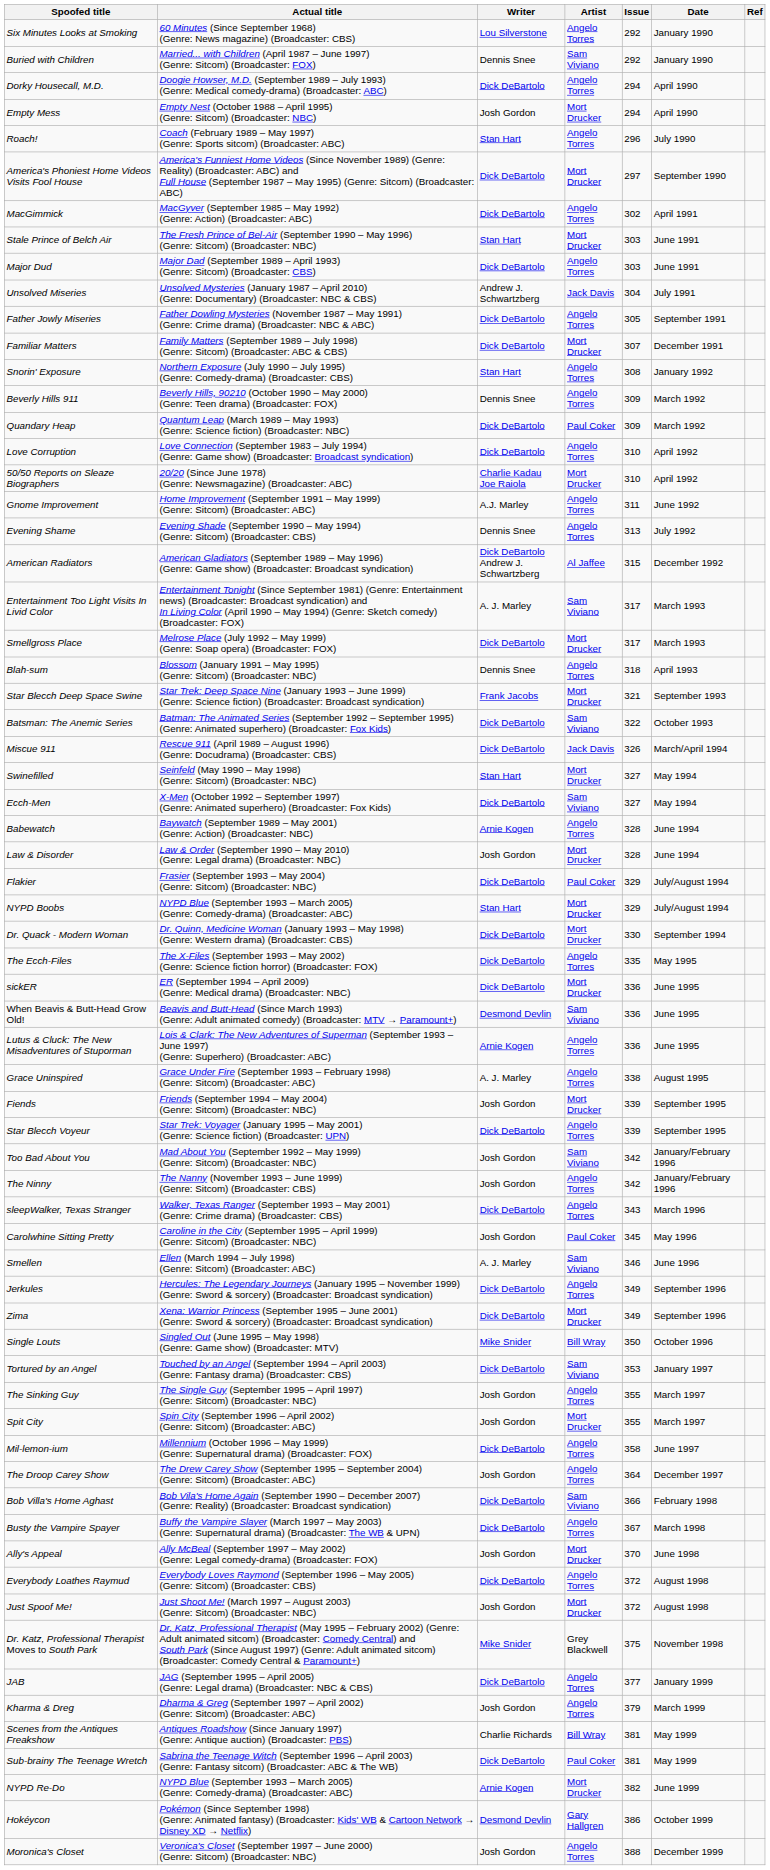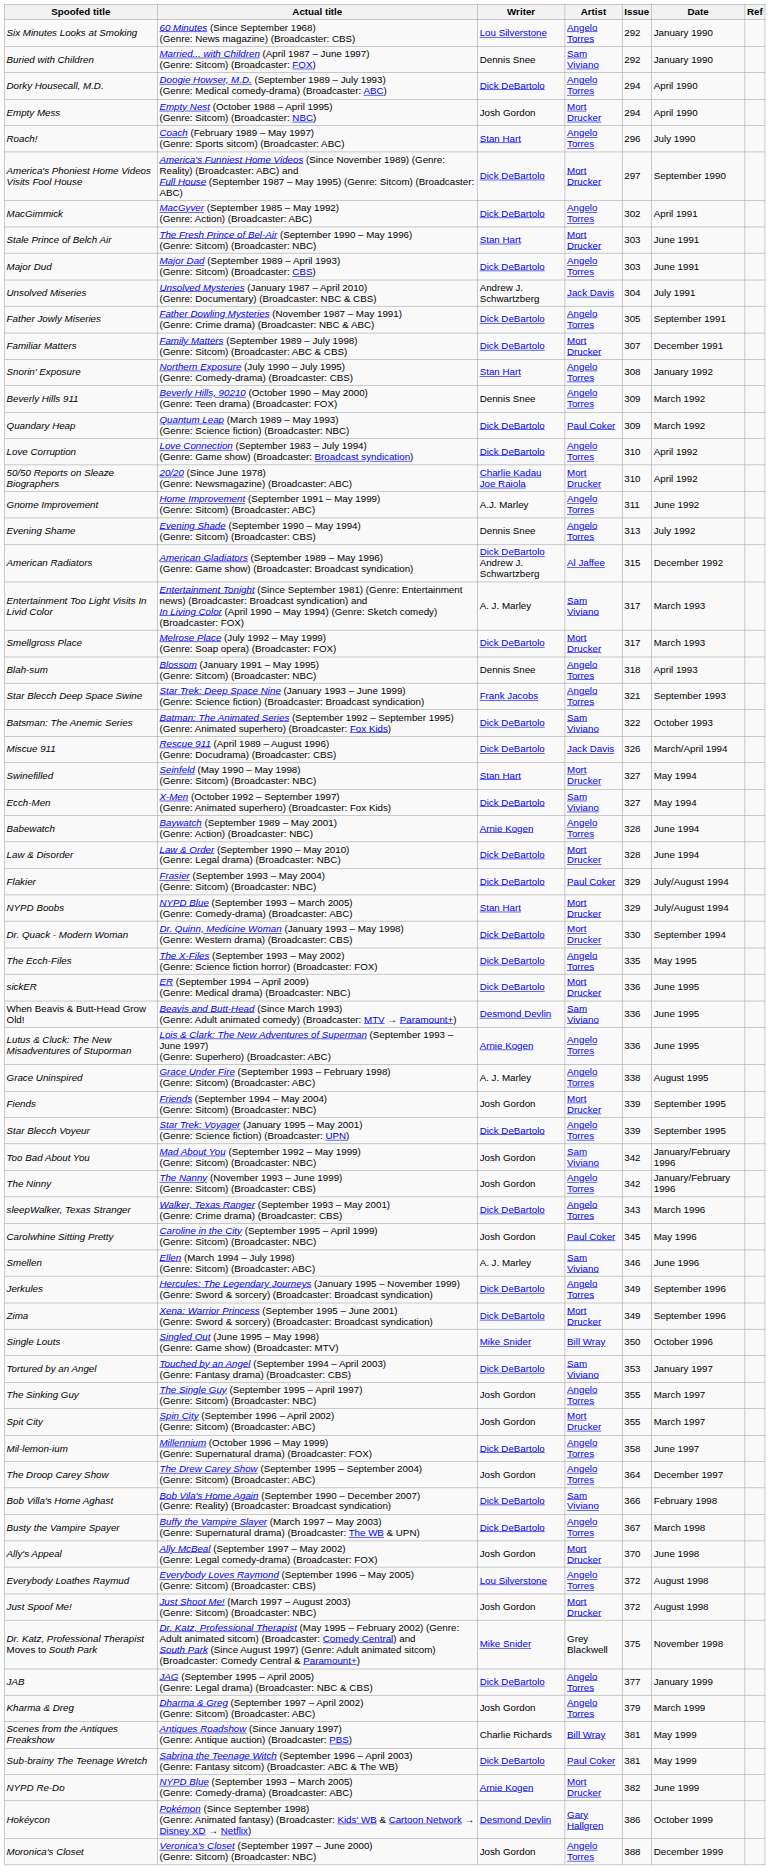Star Blecch Deep Space Swine | Artist: Mort Drucker -> Angelo Torres
Law & Disorder | Writer: Josh Gordon -> Dick DeBartolo
Everybody Loathes Raymud | Writer: Dick DeBartolo -> Lou Silverstone
